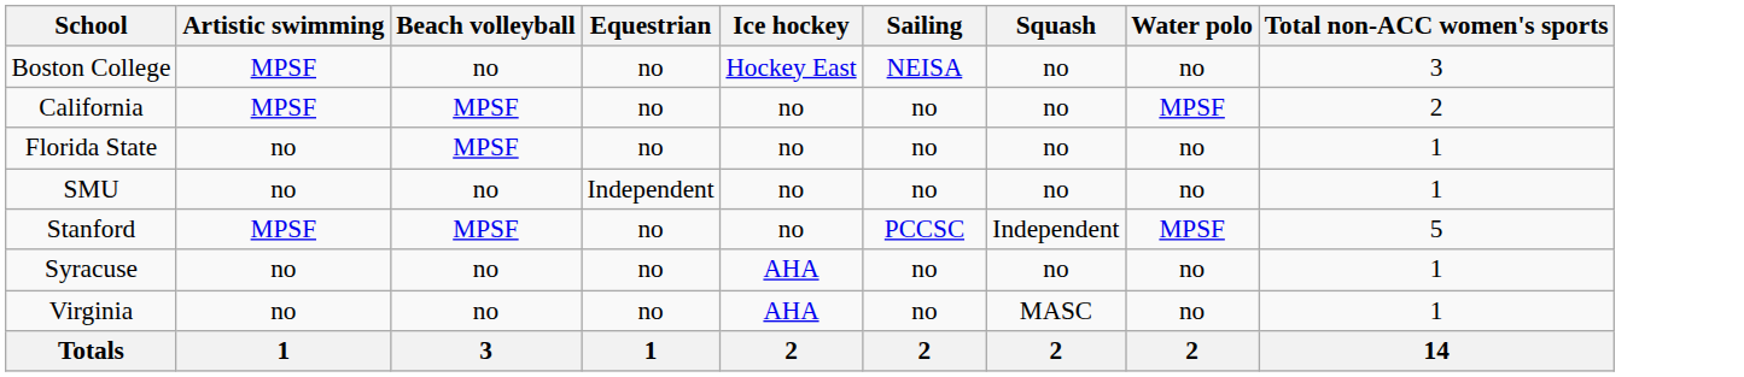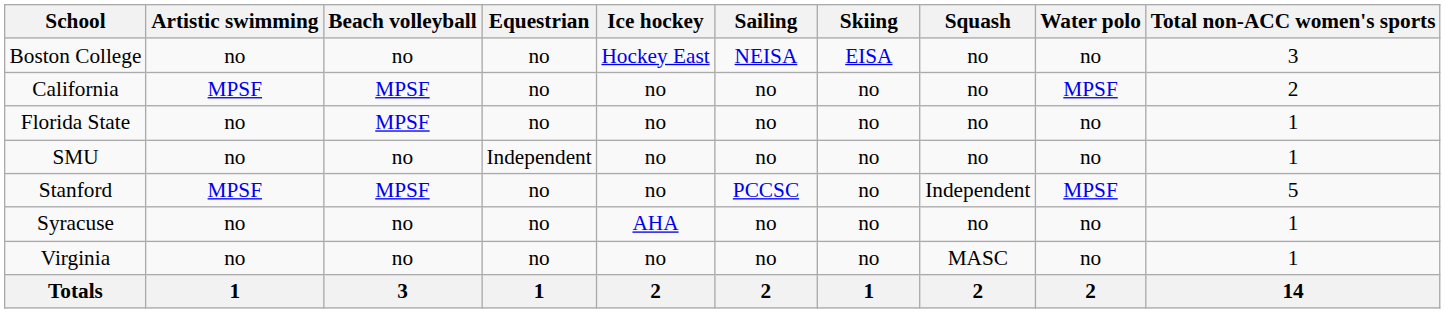+ column: Skiing | EISA | no | no | no | no | no | no | 1
Boston College | Artistic swimming: MPSF -> no
Virginia | Ice hockey: AHA -> no
